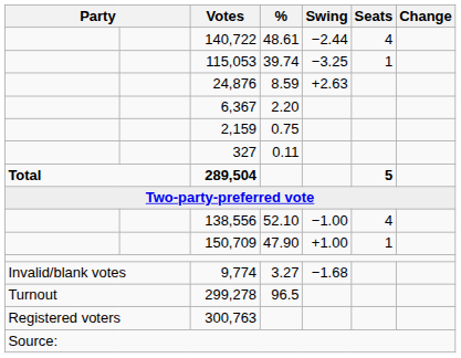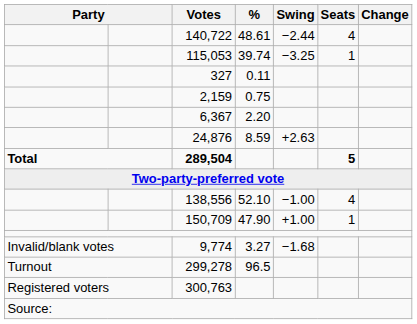rows swapped: 24,876 <-> 327
rows swapped: 6,367 <-> 2,159
